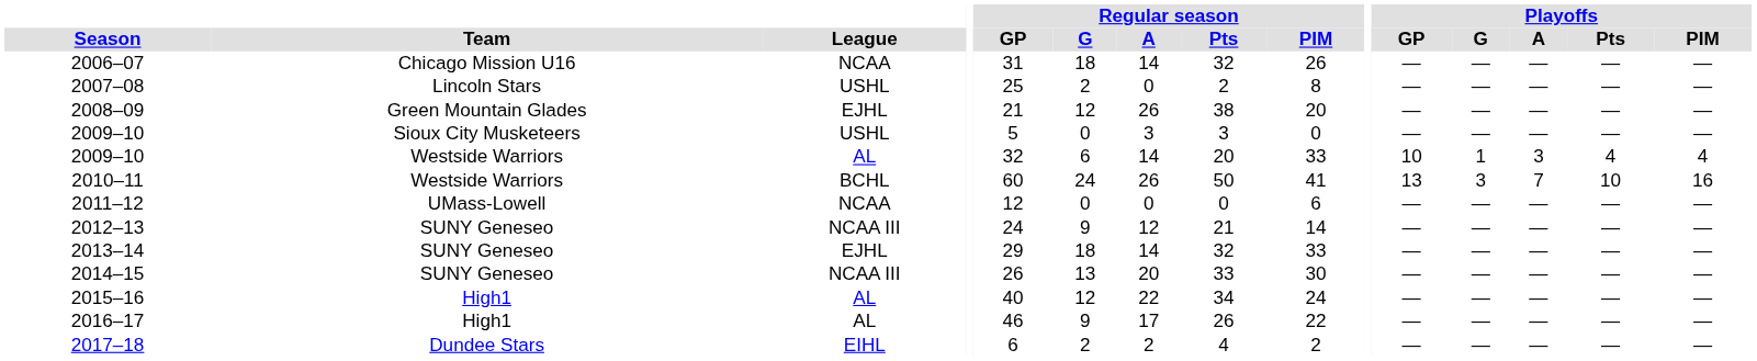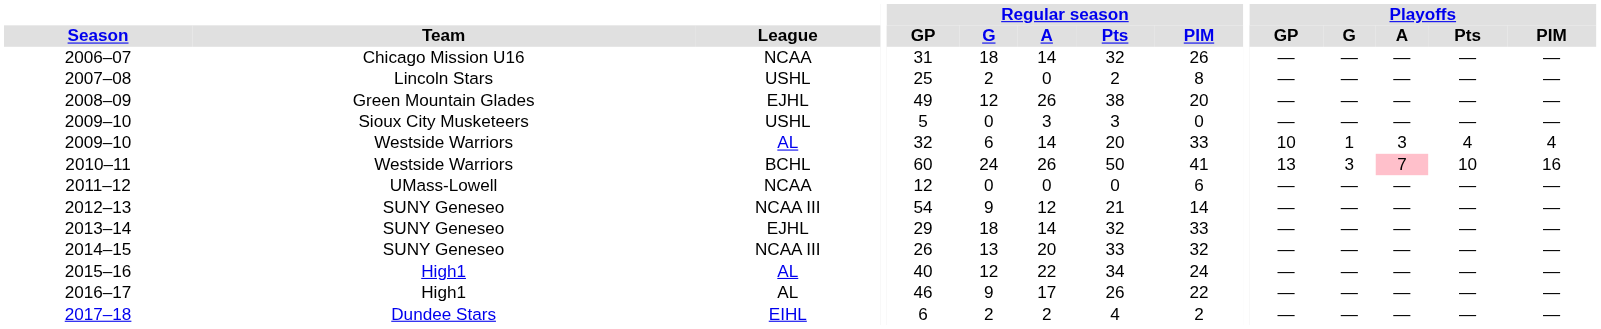2008–09 | Regular season / GP: 21 -> 49
2010–11 | Playoffs / A: no background -> pink background
2012–13 | Regular season / GP: 24 -> 54
2014–15 | Regular season / PIM: 30 -> 32
